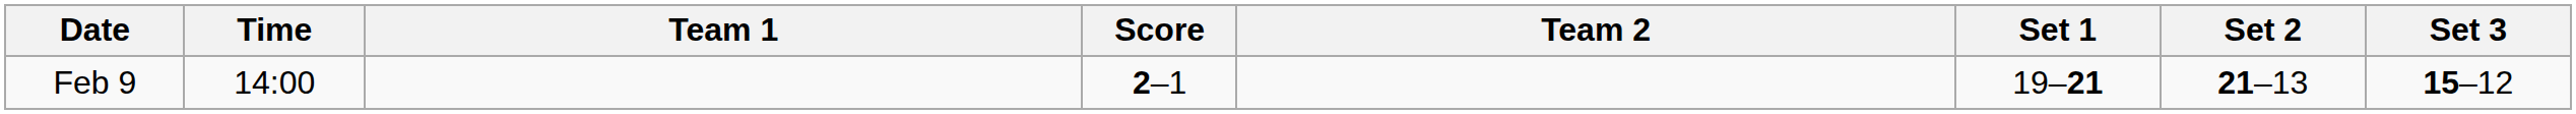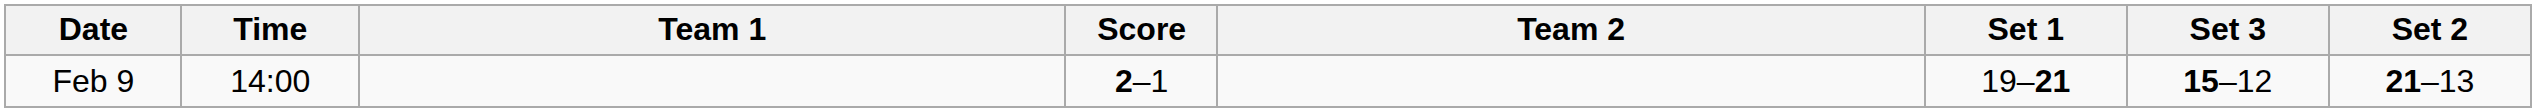columns swapped: Set 2 <-> Set 3
